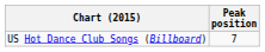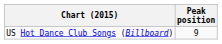US Hot Dance Club Songs (Billboard) | Peak position: 7 -> 9
